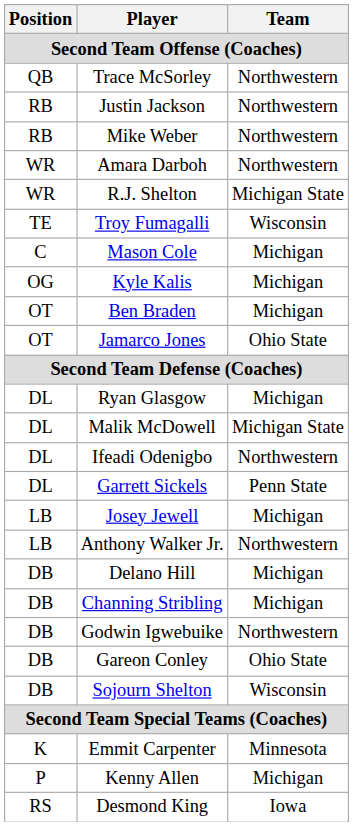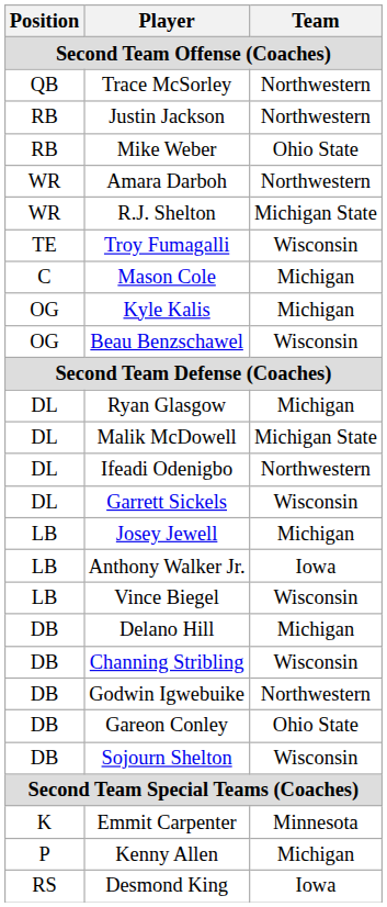Mike Weber | Team: Northwestern -> Ohio State
+ row: OG | Beau Benzschawel | Wisconsin
- row: OT | Ben Braden | Michigan
- row: OT | Jamarco Jones | Ohio State
Garrett Sickels | Team: Penn State -> Wisconsin
Anthony Walker Jr. | Team: Northwestern -> Iowa
+ row: LB | Vince Biegel | Wisconsin
Channing Stribling | Team: Michigan -> Wisconsin
